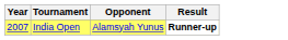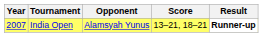+ column: Score | 13–21, 18–21
